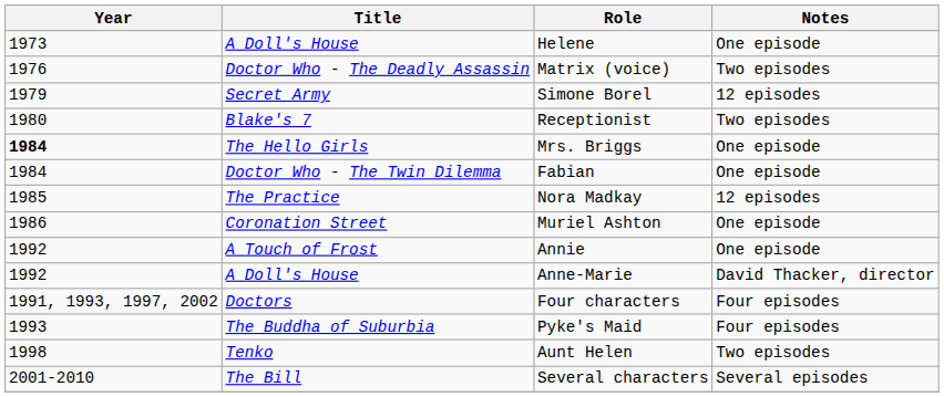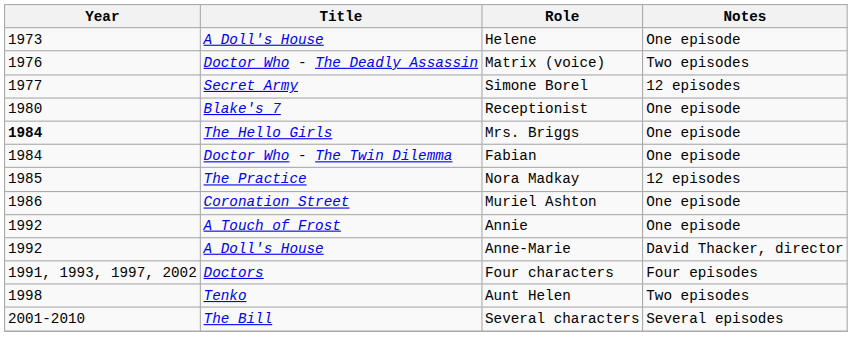Simone Borel | Year: 1979 -> 1977
Receptionist | Notes: Two episodes -> One episode
- row: 1993 | The Buddha of Suburbia | Pyke's Maid | Four episodes
